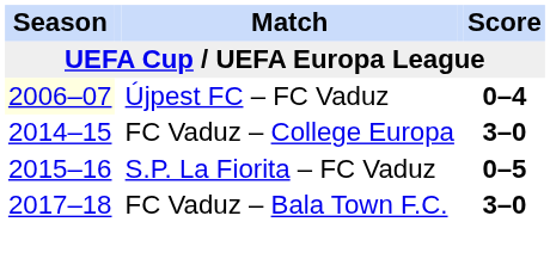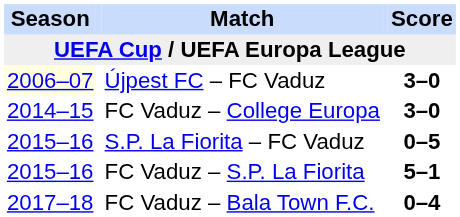Újpest FC – FC Vaduz | Score: 0–4 -> 3–0
+ row: 2015–16 | FC Vaduz – S.P. La Fiorita | 5–1
FC Vaduz – Bala Town F.C. | Score: 3–0 -> 0–4
